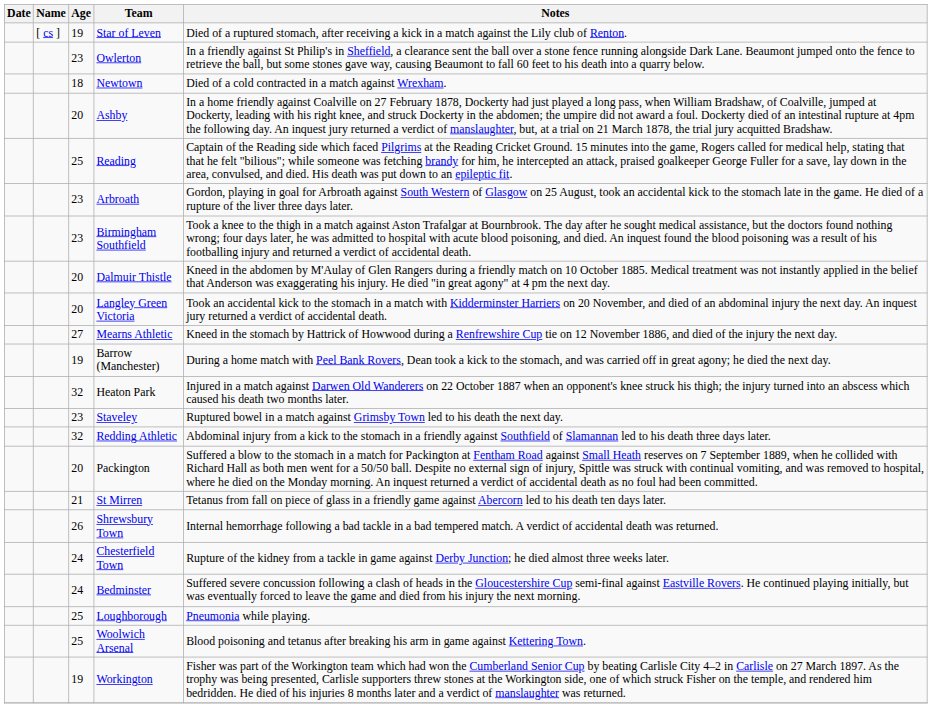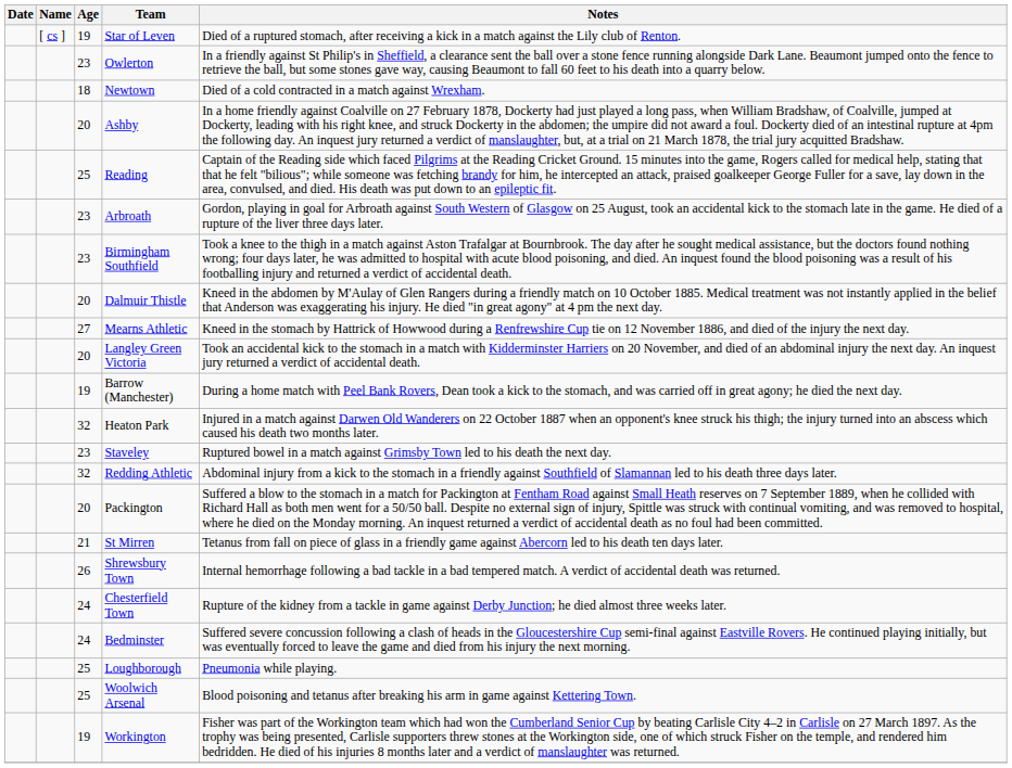rows swapped: Mearns Athletic <-> Langley Green Victoria
